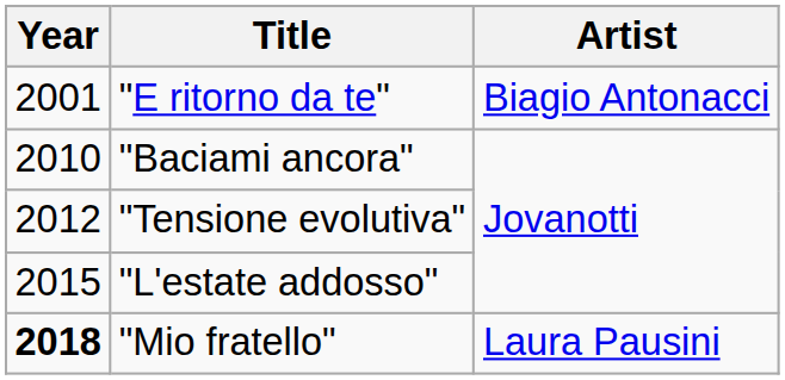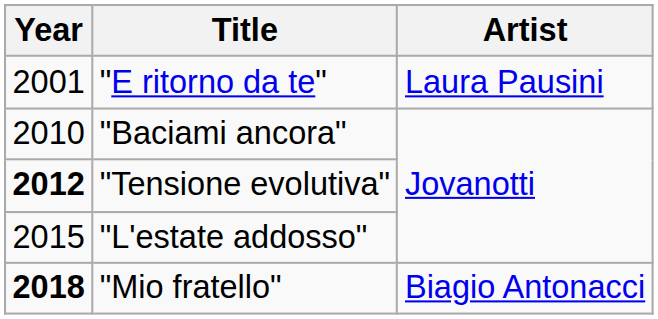"E ritorno da te" | Artist: Biagio Antonacci -> Laura Pausini
"Tensione evolutiva" | Year: normal -> bold
"Mio fratello" | Artist: Laura Pausini -> Biagio Antonacci
